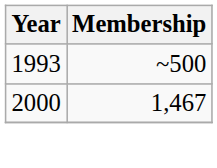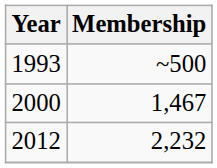+ row: 2012 | 2,232
